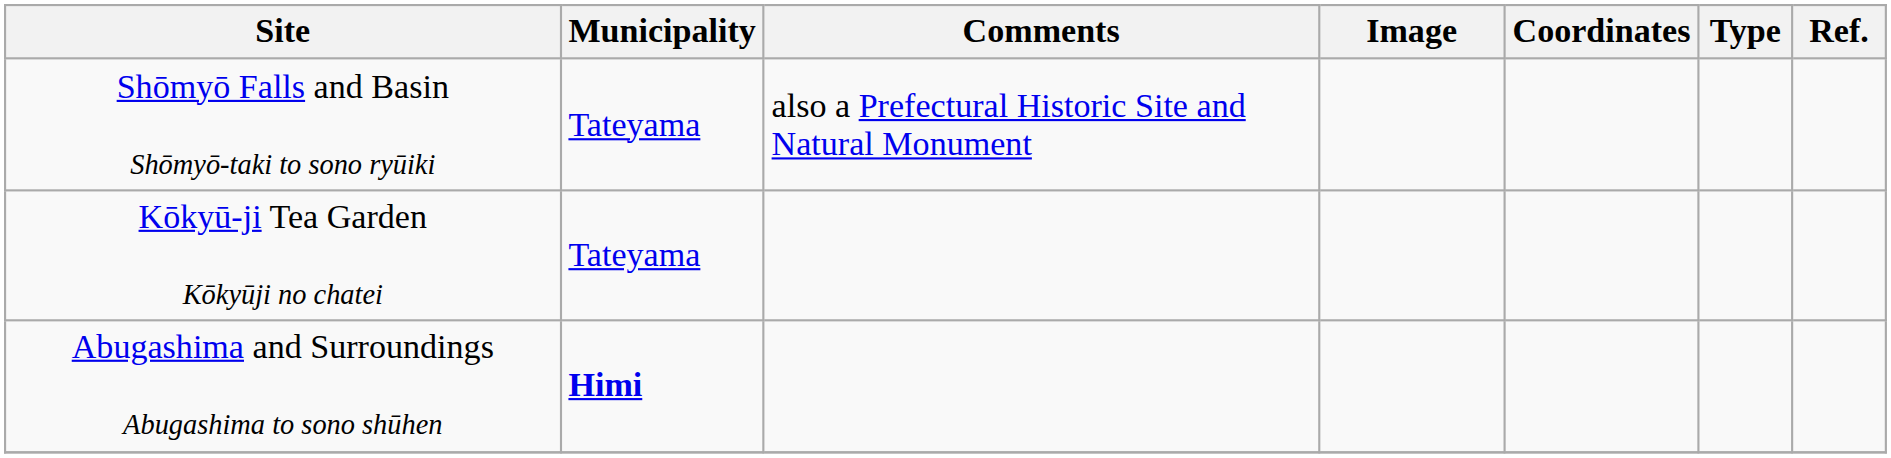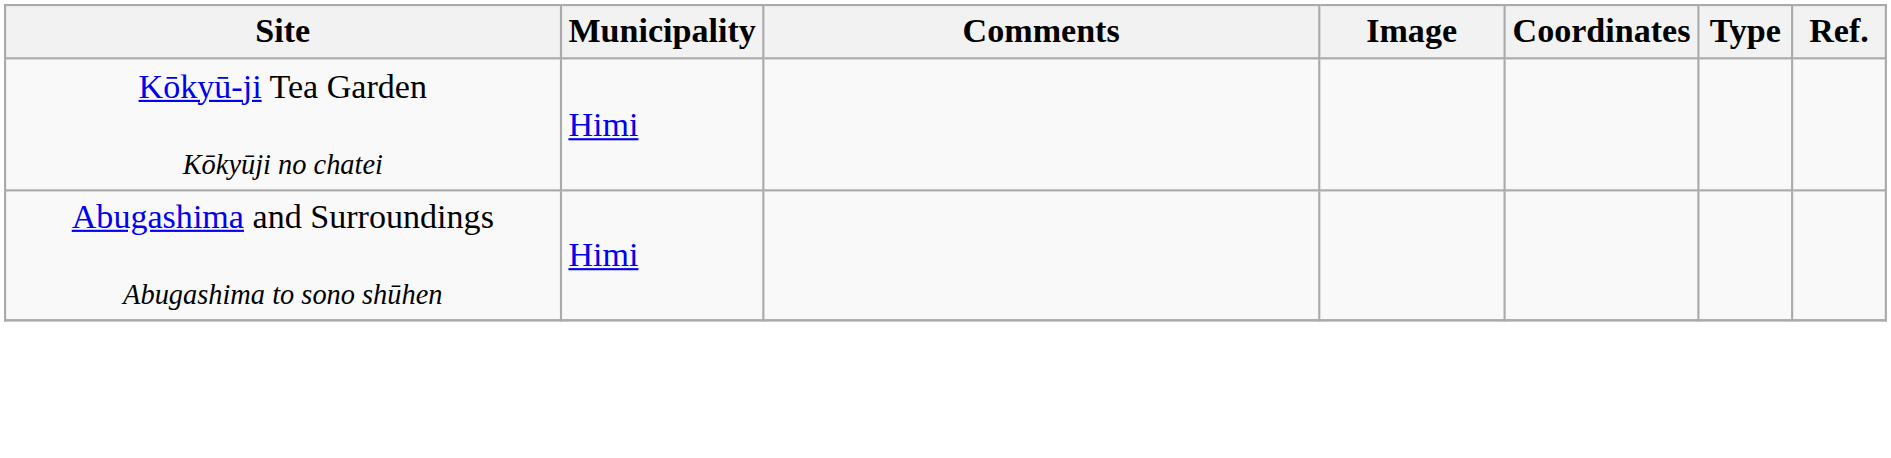- row: Shōmyō Falls and Basin Shōmyō-taki to sono ryūiki | Tateyama | also a Prefectural Historic Site and Natural Monument
Kōkyū-ji Tea Garden Kōkyūji no chatei | Municipality: Tateyama -> Himi
Abugashima and Surroundings Abugashima to sono shūhen | Municipality: bold -> normal
